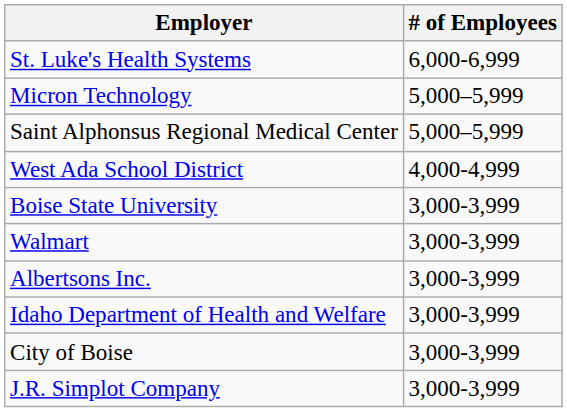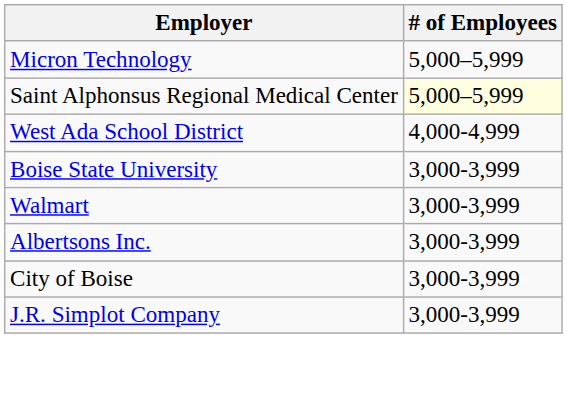- row: St. Luke's Health Systems | 6,000-6,999
Saint Alphonsus Regional Medical Center | # of Employees: no background -> lightyellow background
- row: Idaho Department of Health and Welfare | 3,000-3,999
